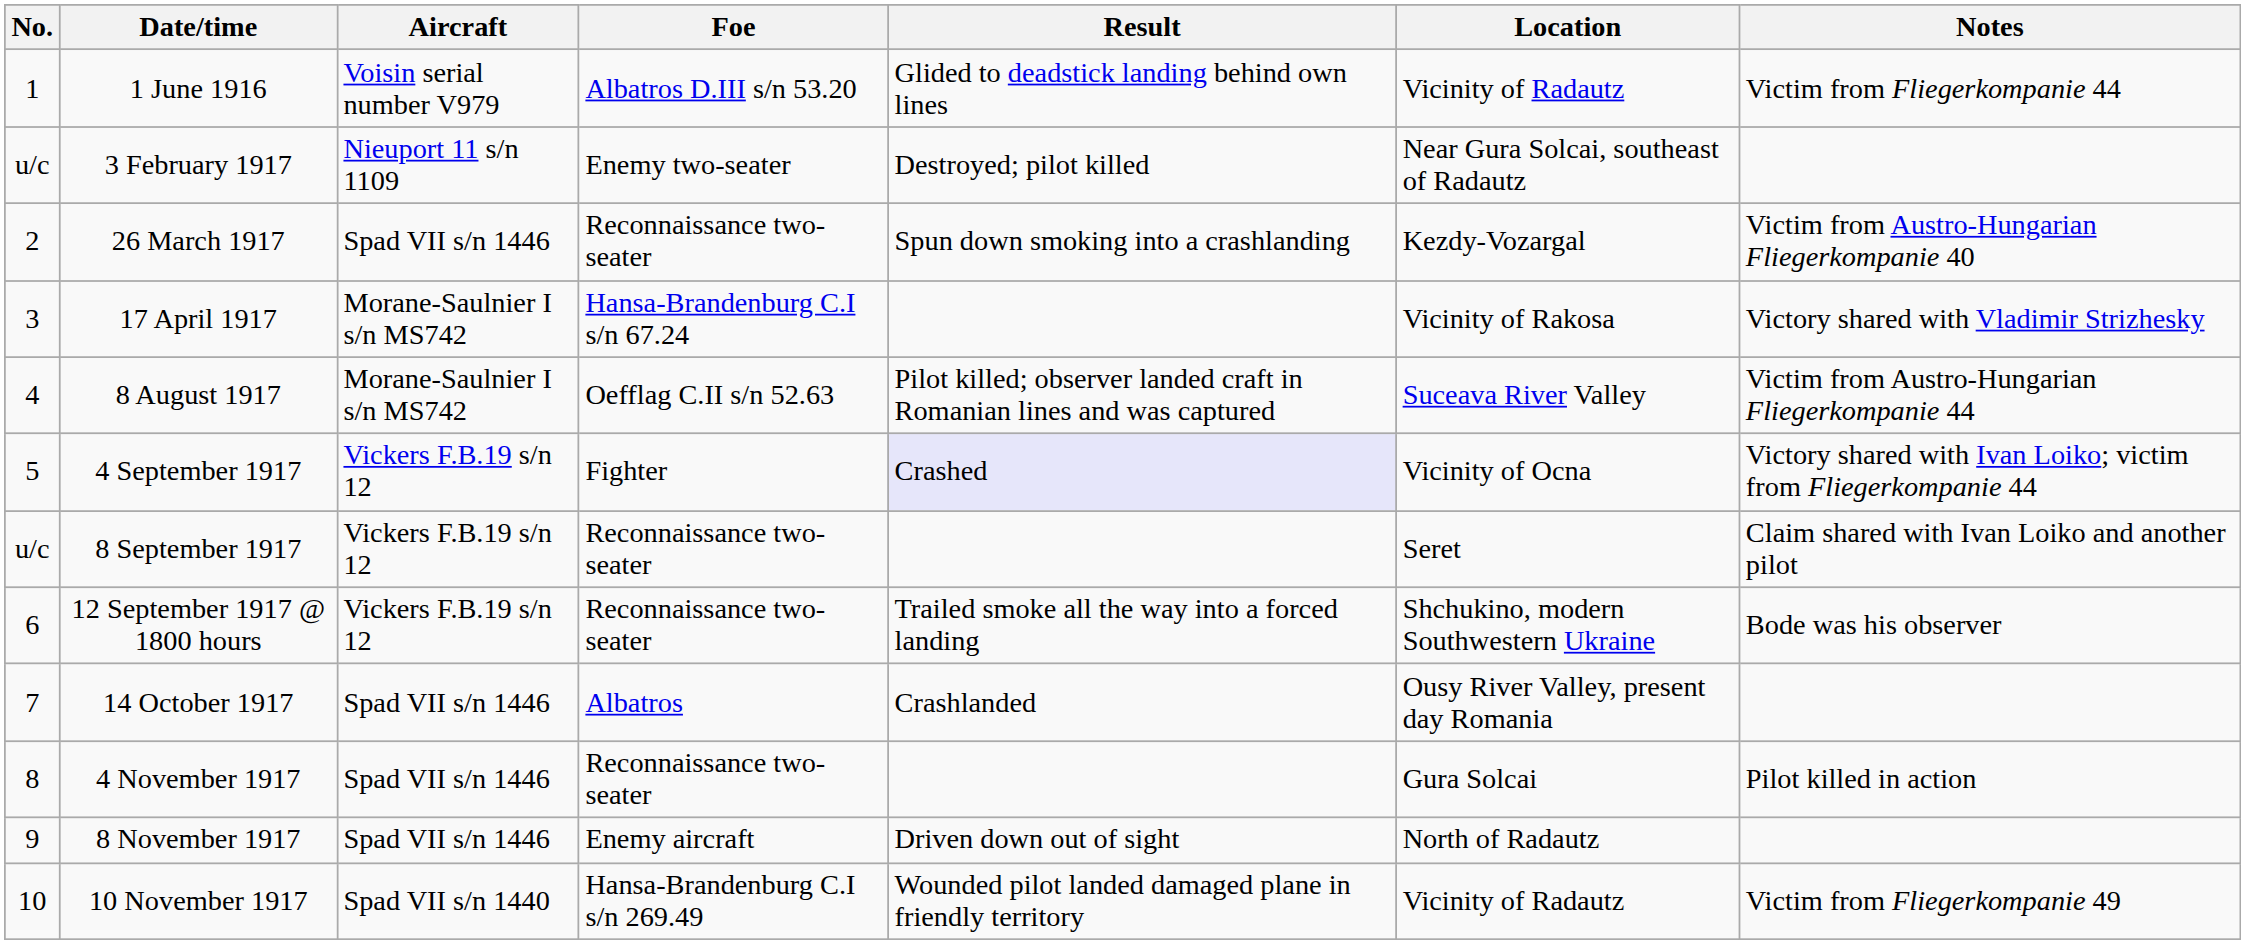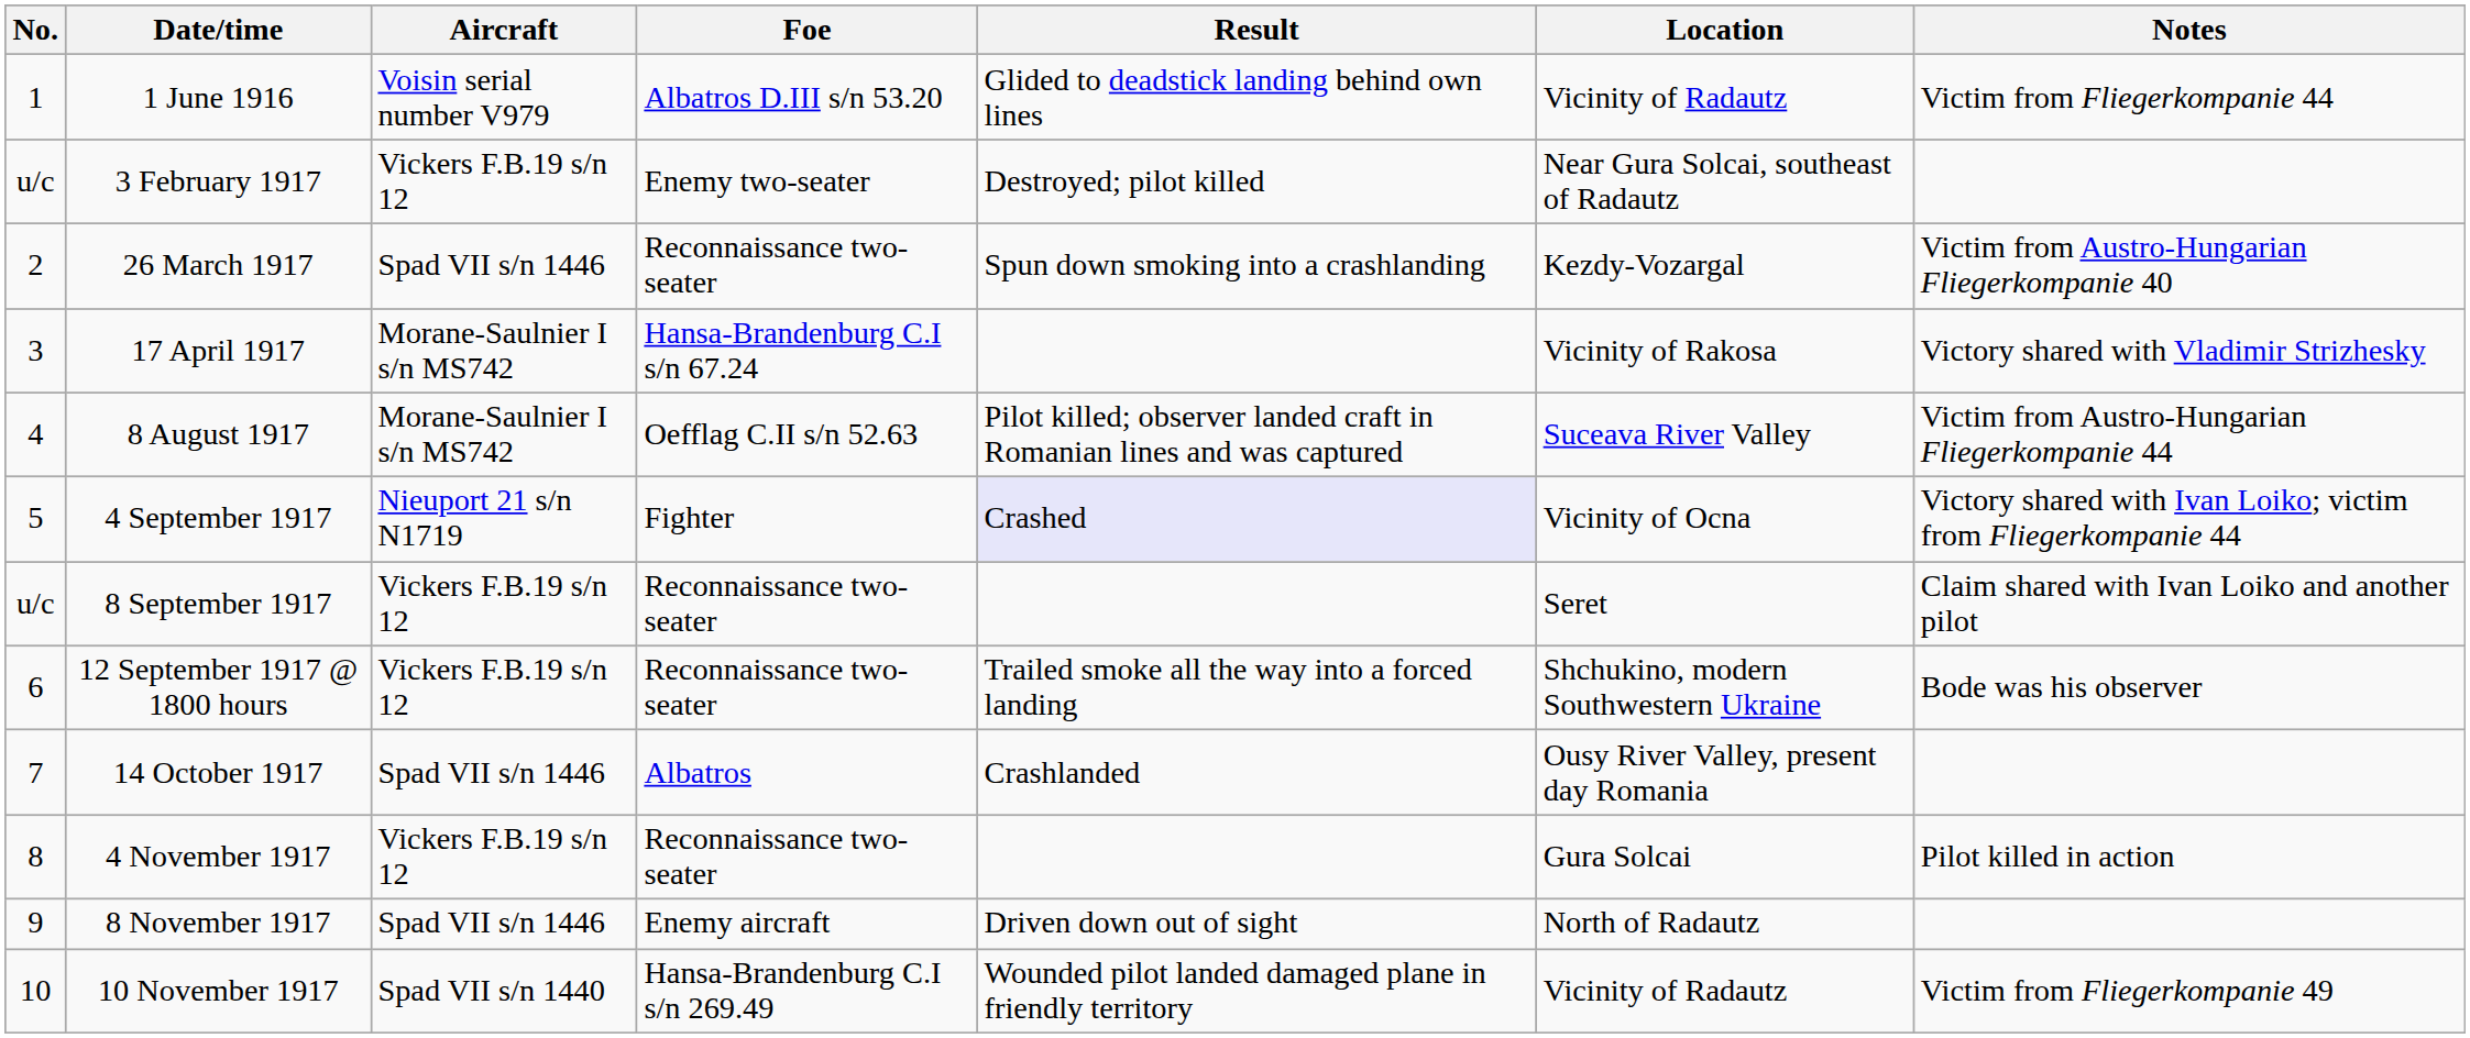3 February 1917 | Aircraft: Nieuport 11 s/n 1109 -> Vickers F.B.19 s/n 12
4 September 1917 | Aircraft: Vickers F.B.19 s/n 12 -> Nieuport 21 s/n N1719
4 November 1917 | Aircraft: Spad VII s/n 1446 -> Vickers F.B.19 s/n 12
